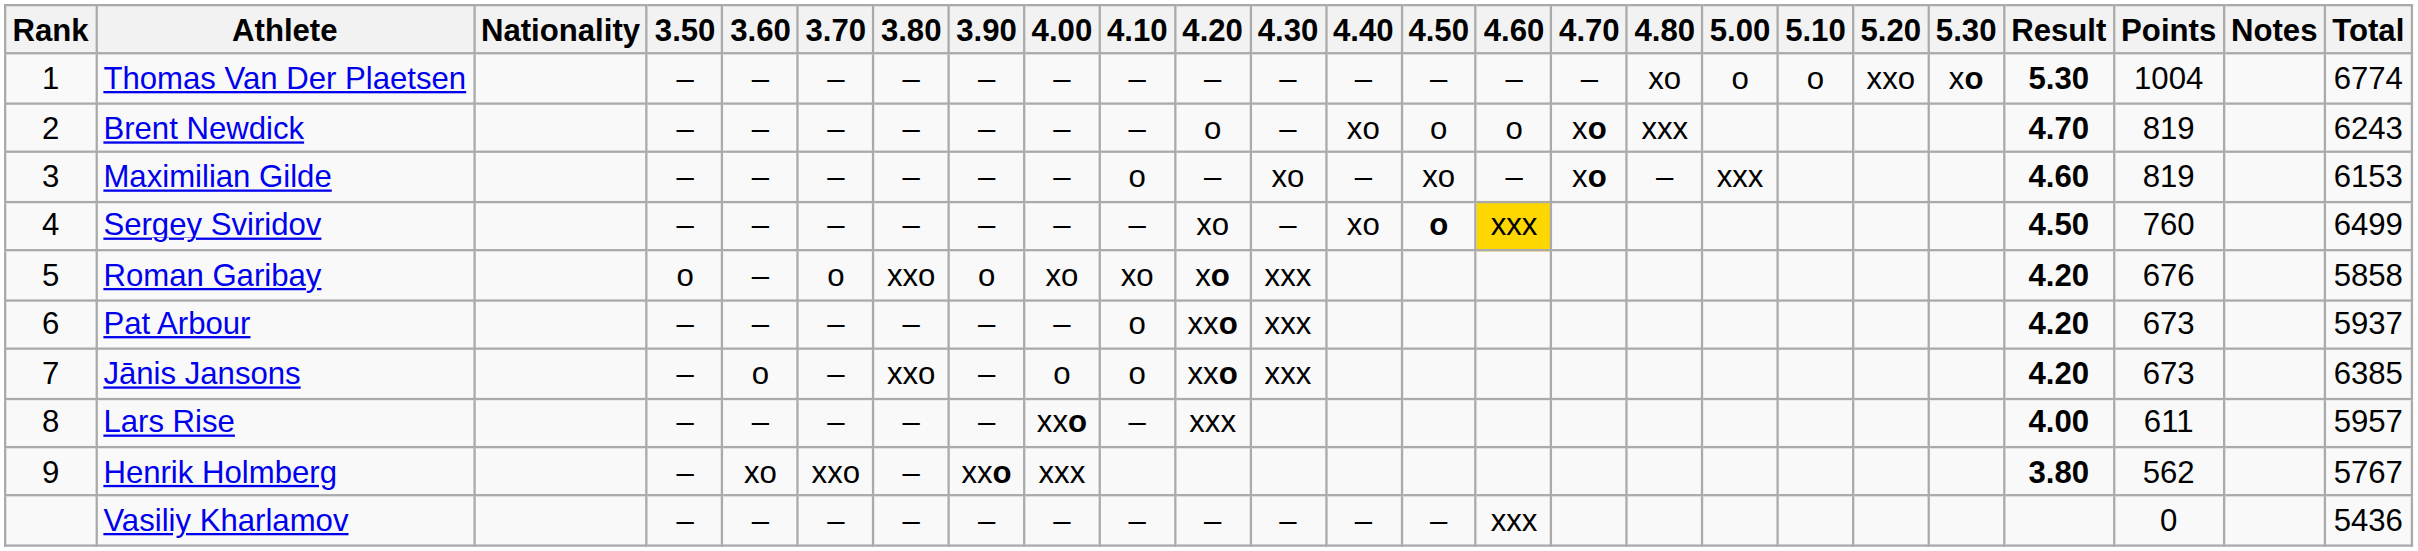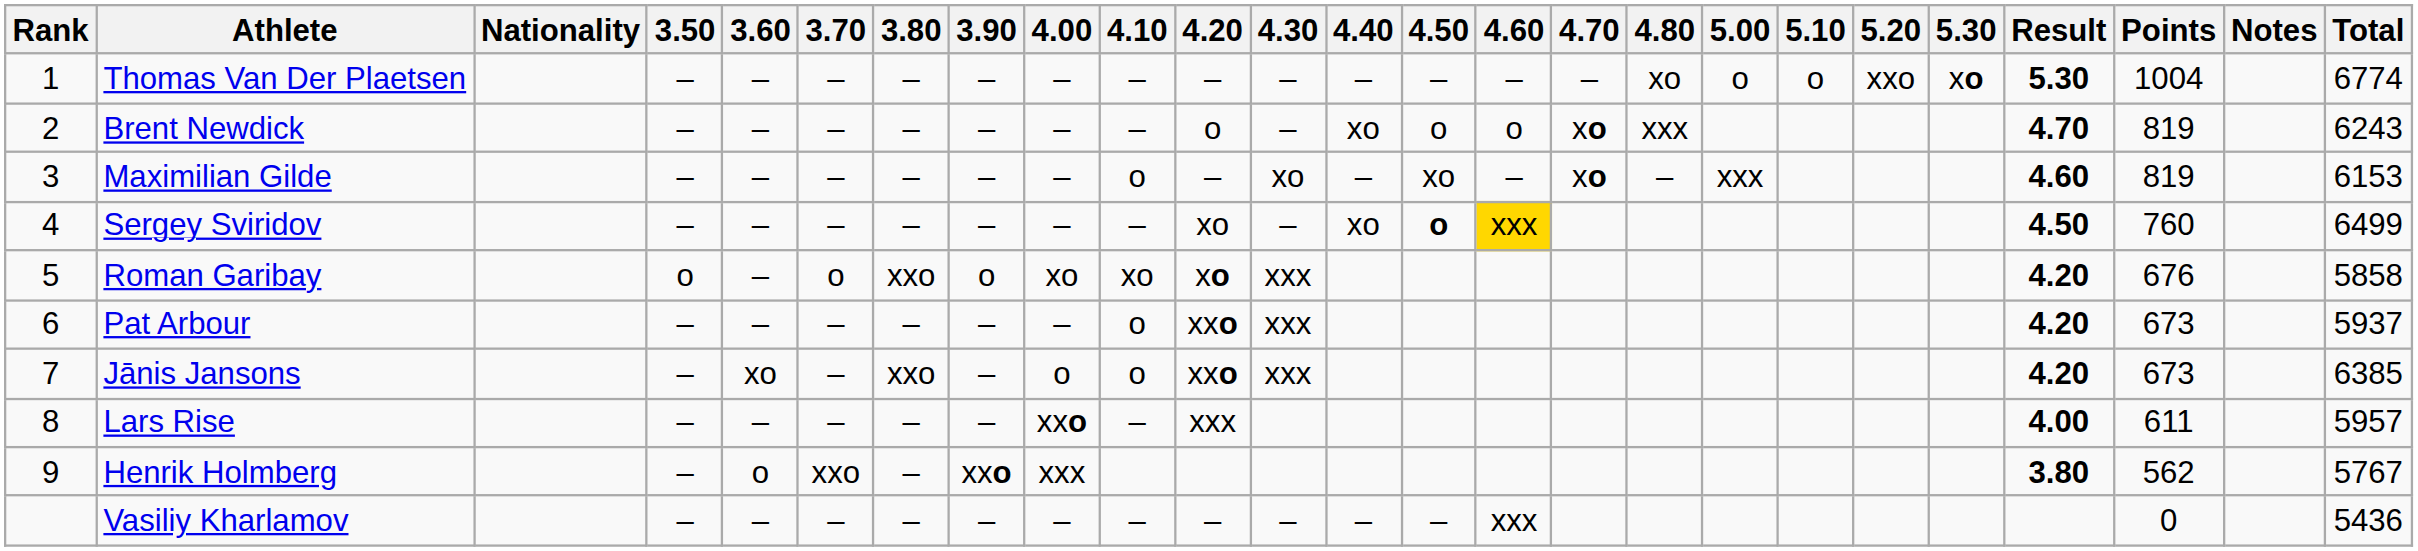Jānis Jansons | 3.60: o -> xo
Henrik Holmberg | 3.60: xo -> o
